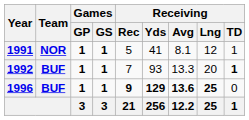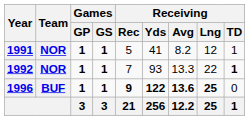1991 | Receiving / Avg: 8.1 -> 8.2
1992 | Team: BUF -> NOR
1992 | Receiving / Lng: 20 -> 22
1996 | Receiving / Yds: 129 -> 122
